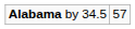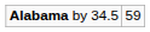Alabama by 34.5 | column 2: 57 -> 59
